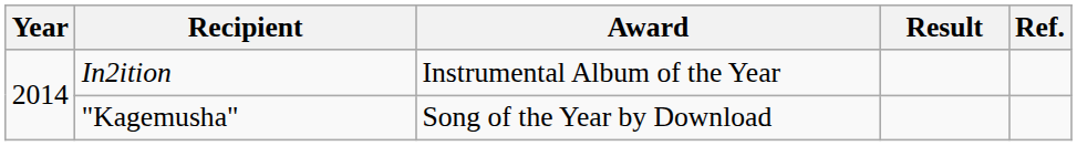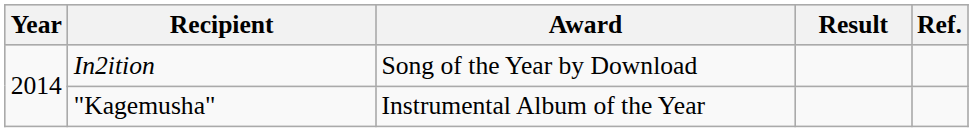In2ition | Award: Instrumental Album of the Year -> Song of the Year by Download
"Kagemusha" | Award: Song of the Year by Download -> Instrumental Album of the Year
